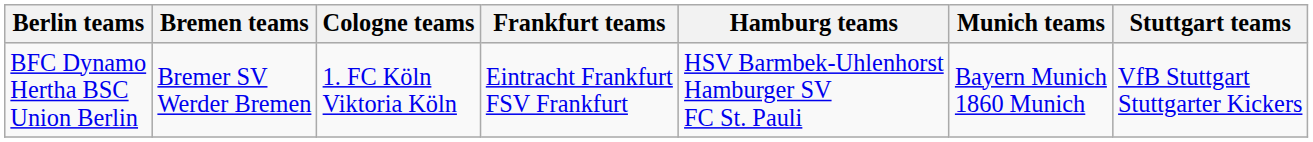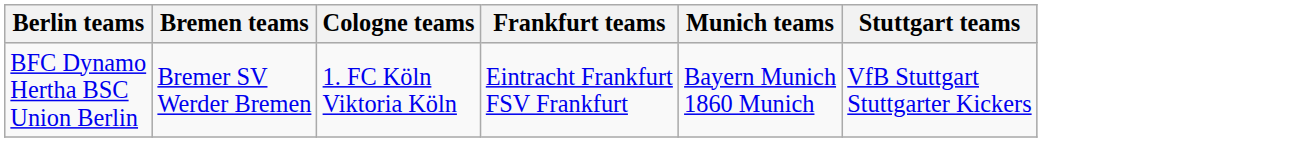- column: Hamburg teams | HSV Barmbek-Uhlenhorst Hamburger SV FC St. Pauli
